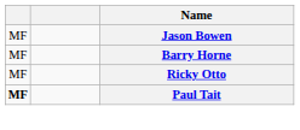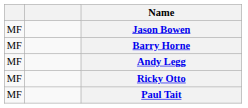+ row: MF | Andy Legg
Paul Tait | column 1: bold -> normal
